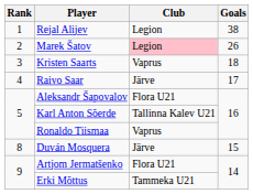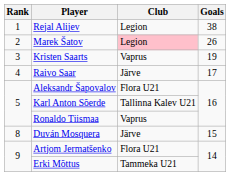Kristen Saarts | Goals: 18 -> 19
